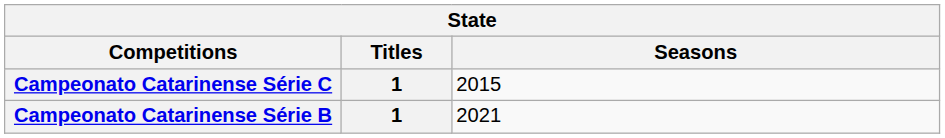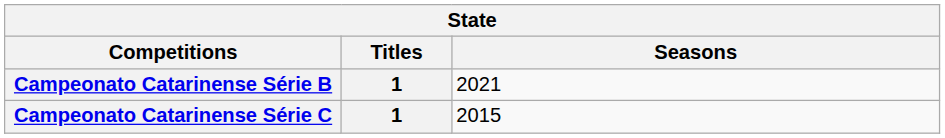rows swapped: Campeonato Catarinense Série B <-> Campeonato Catarinense Série C
